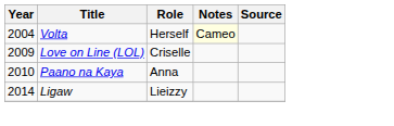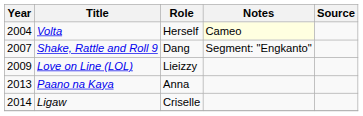+ row: 2007 | Shake, Rattle and Roll 9 | Dang | Segment: "Engkanto"
Love on Line (LOL) | Role: Criselle -> Lieizzy
Paano na Kaya | Year: 2010 -> 2013
Ligaw | Role: Lieizzy -> Criselle
